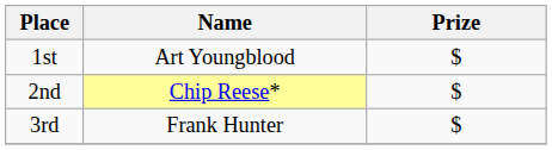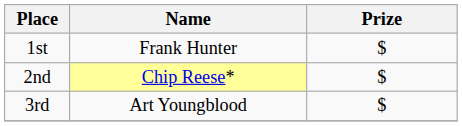1st | Name: Art Youngblood -> Frank Hunter
3rd | Name: Frank Hunter -> Art Youngblood
